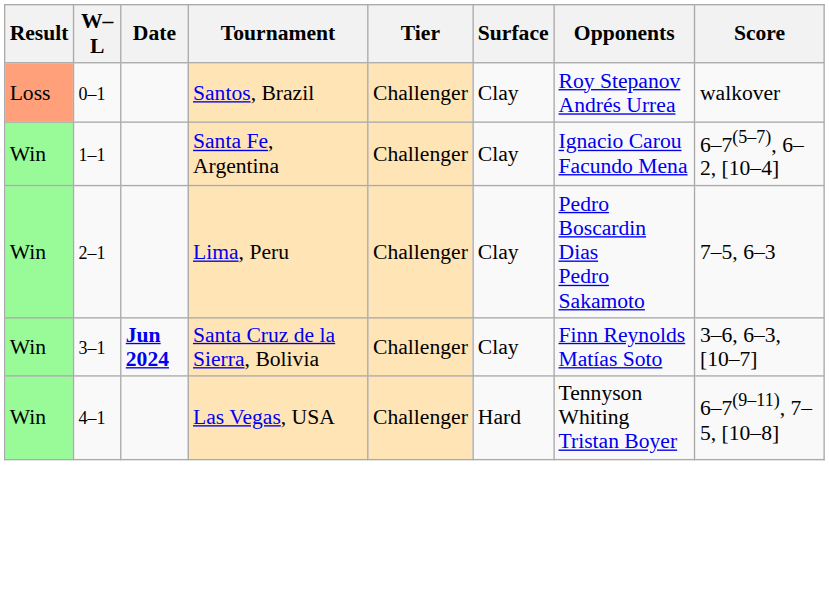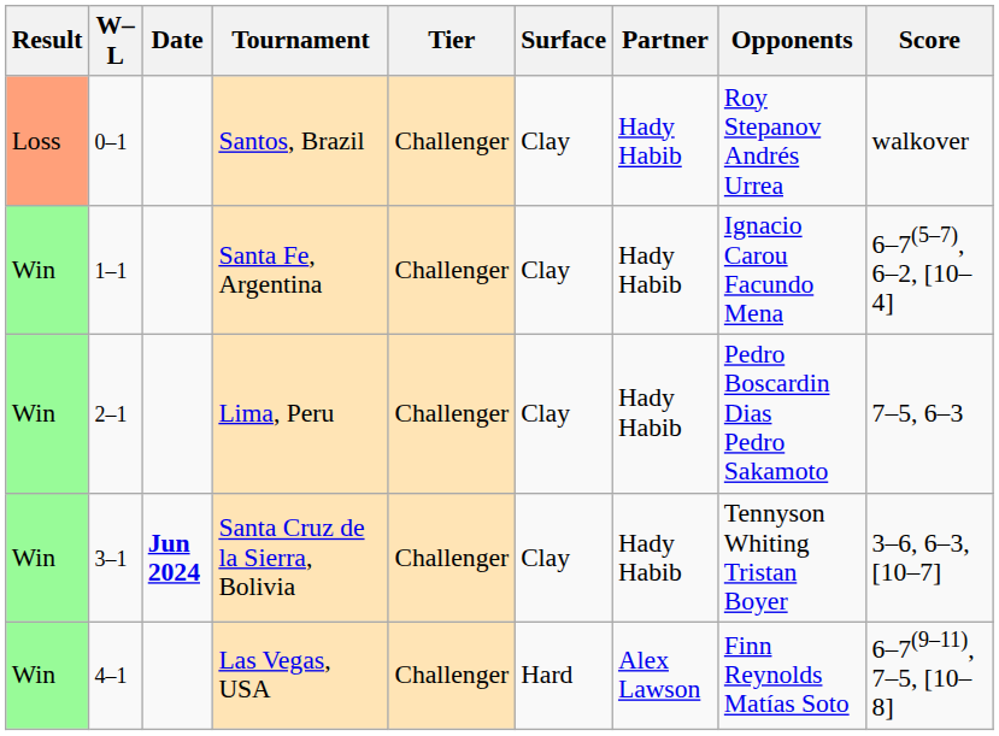+ column: Partner | Hady Habib | Hady Habib | Hady Habib | Hady Habib | Alex Lawson
Santa Cruz de la Sierra, Bolivia | Opponents: Finn Reynolds Matías Soto -> Tennyson Whiting Tristan Boyer
Las Vegas, USA | Opponents: Tennyson Whiting Tristan Boyer -> Finn Reynolds Matías Soto
